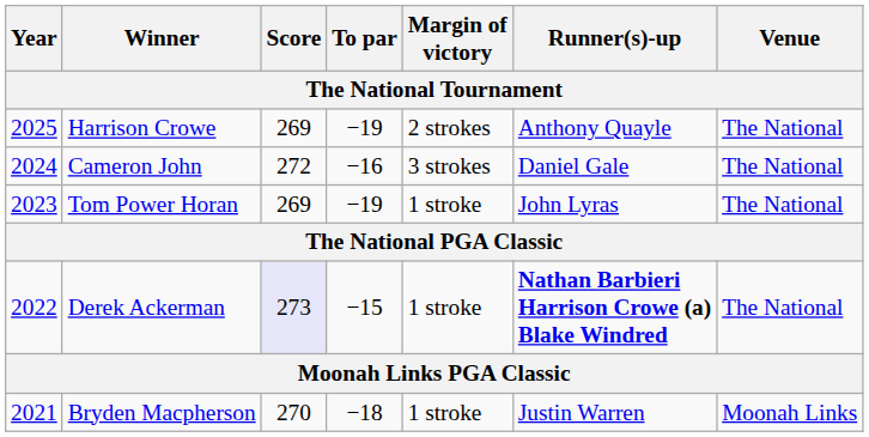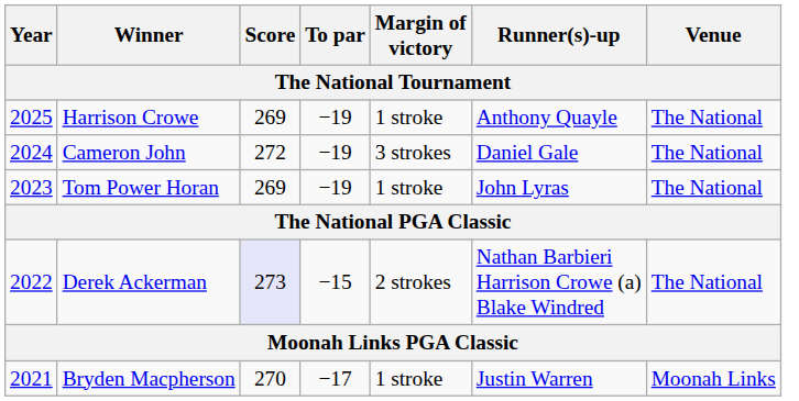Harrison Crowe | Margin of victory: 2 strokes -> 1 stroke
Cameron John | To par: −16 -> −19
Derek Ackerman | Margin of victory: 1 stroke -> 2 strokes
Derek Ackerman | Runner(s)-up: bold -> normal
Bryden Macpherson | To par: −18 -> −17
